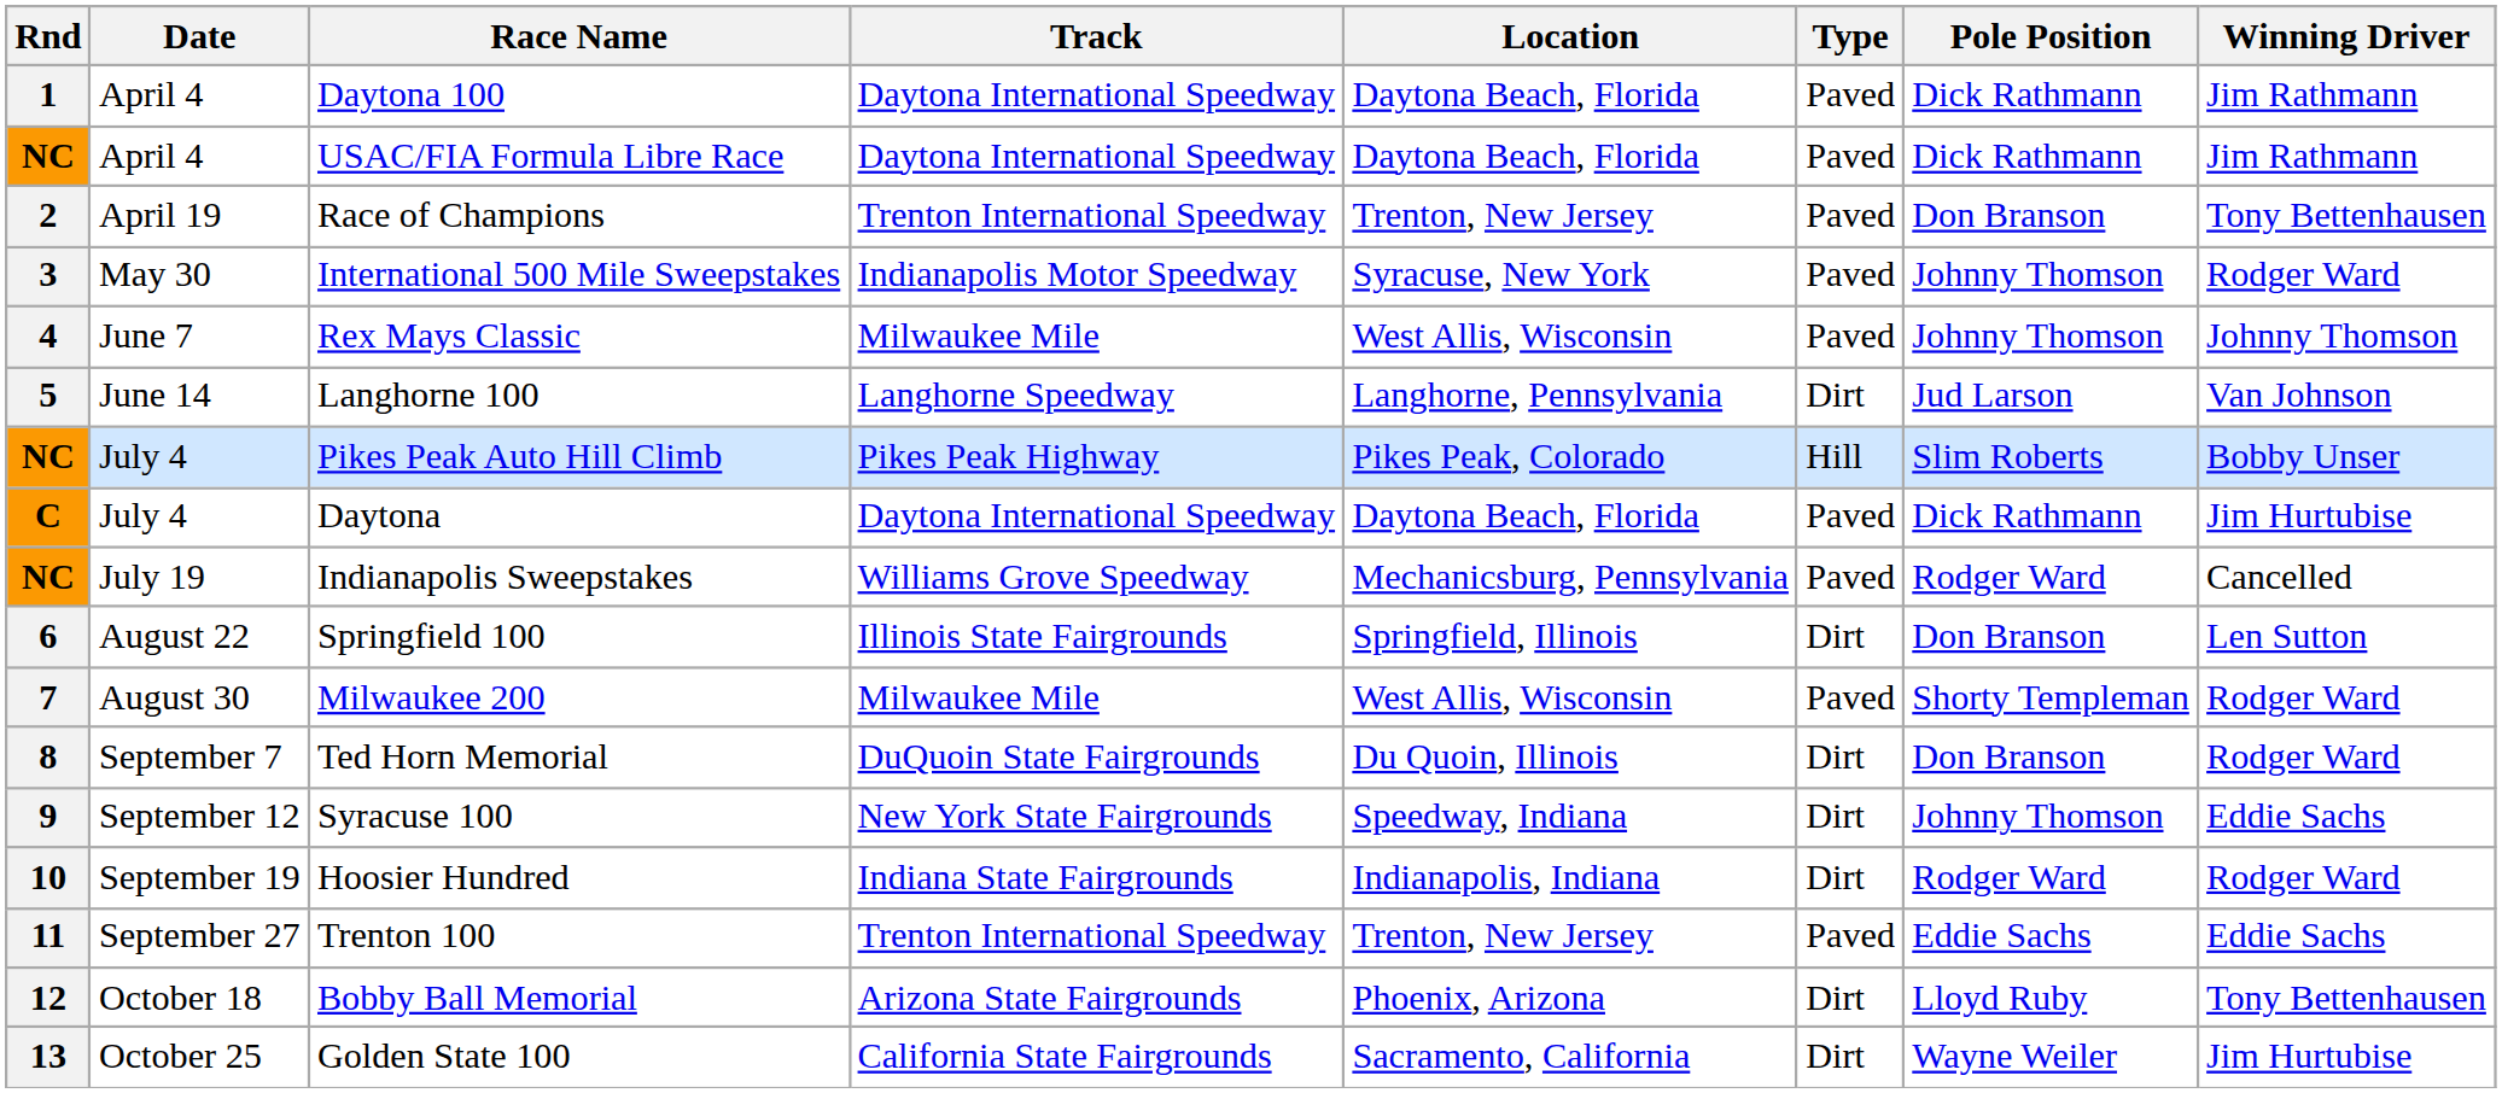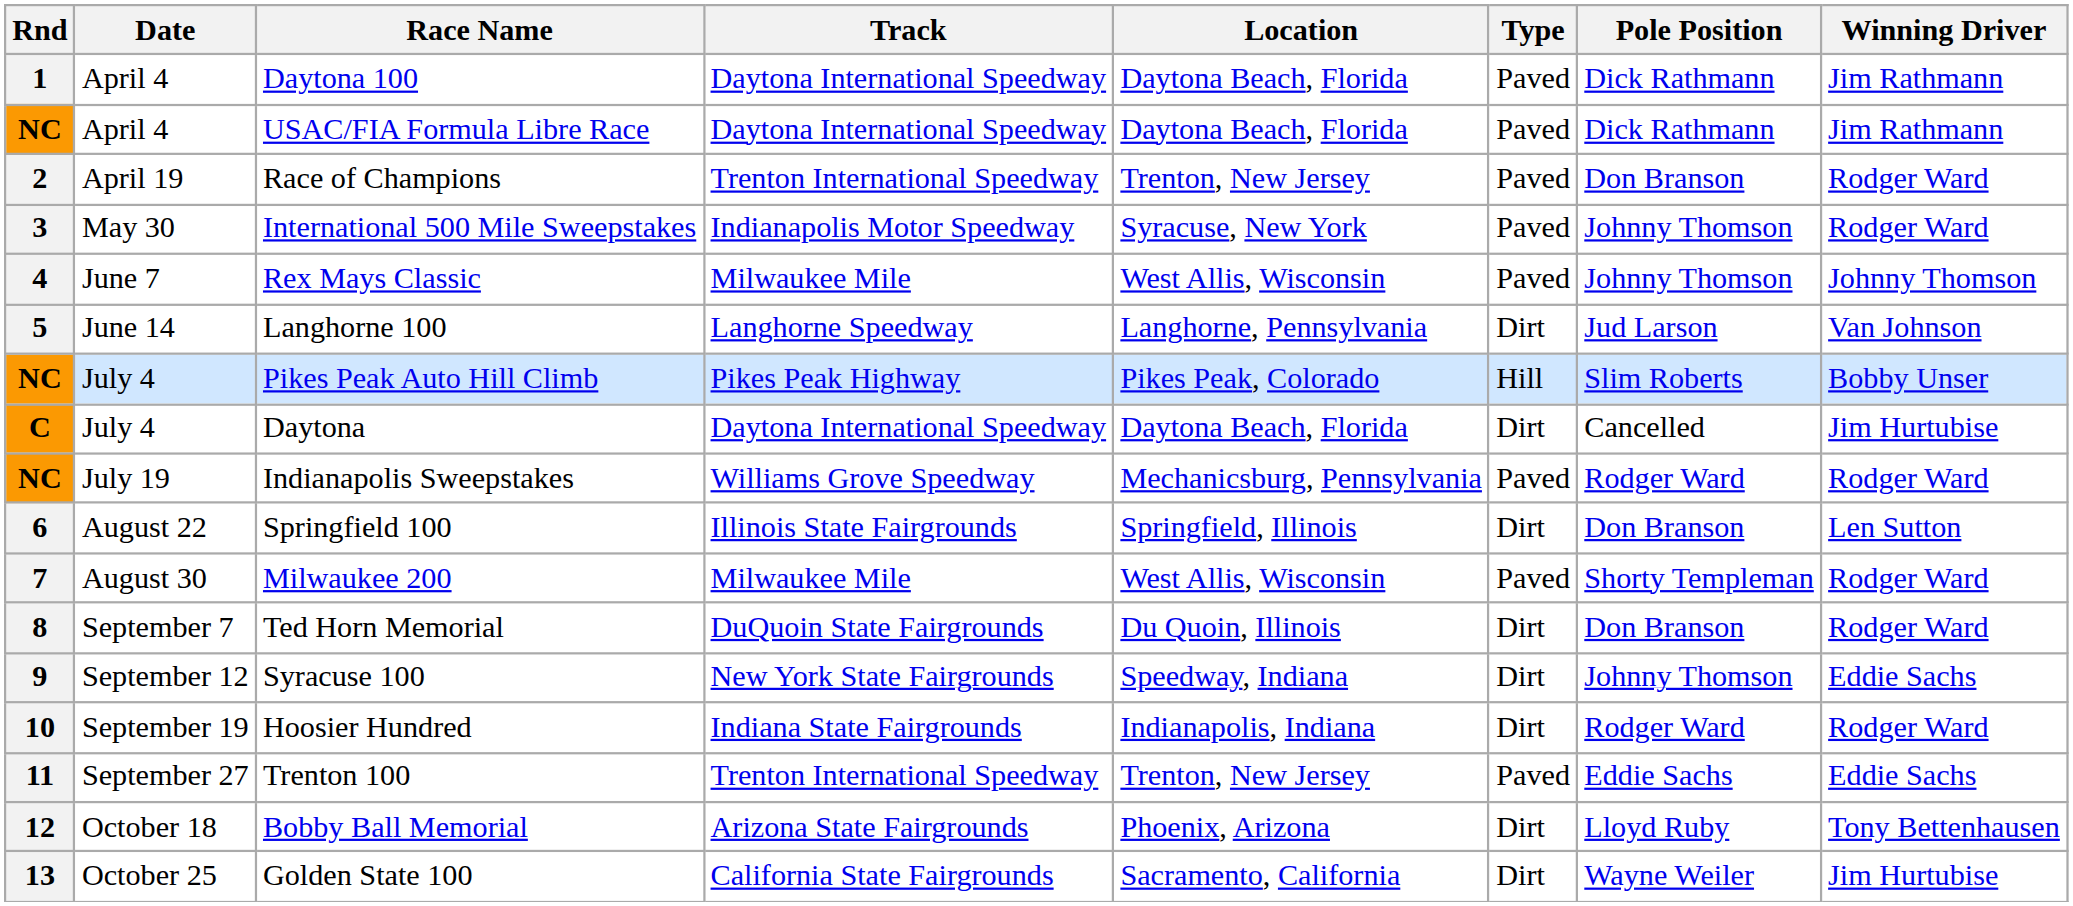Race of Champions | Winning Driver: Tony Bettenhausen -> Rodger Ward
Daytona | Type: Paved -> Dirt
Daytona | Pole Position: Dick Rathmann -> Cancelled
Indianapolis Sweepstakes | Winning Driver: Cancelled -> Rodger Ward
